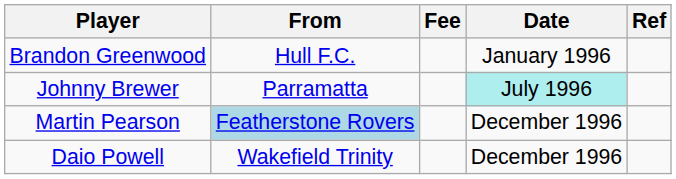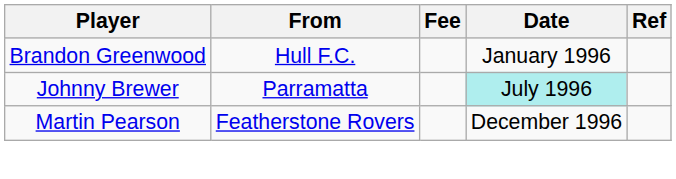Martin Pearson | From: lightblue background -> no background
- row: Daio Powell | Wakefield Trinity | December 1996
